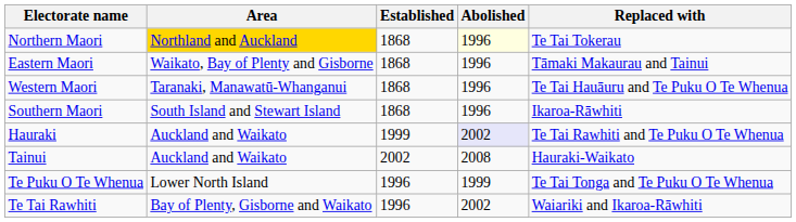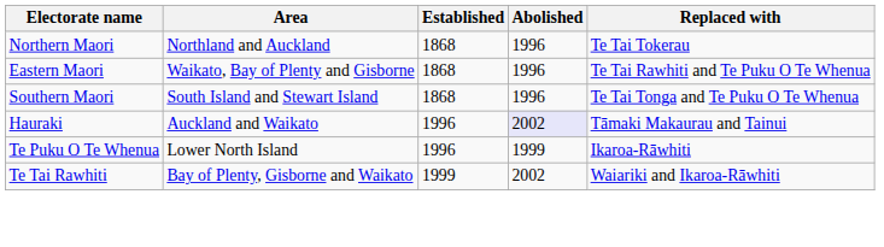Northern Maori | Area: gold background -> no background
Northern Maori | Abolished: lightyellow background -> no background
Eastern Maori | Replaced with: Tāmaki Makaurau and Tainui -> Te Tai Rawhiti and Te Puku O Te Whenua
- row: Western Maori | Taranaki, Manawatū-Whanganui | 1868 | 1996 | Te Tai Hauāuru and Te Puku O Te Whenua
Southern Maori | Replaced with: Ikaroa-Rāwhiti -> Te Tai Tonga and Te Puku O Te Whenua
Hauraki | Established: 1999 -> 1996
Hauraki | Replaced with: Te Tai Rawhiti and Te Puku O Te Whenua -> Tāmaki Makaurau and Tainui
- row: Tainui | Auckland and Waikato | 2002 | 2008 | Hauraki-Waikato
Te Puku O Te Whenua | Replaced with: Te Tai Tonga and Te Puku O Te Whenua -> Ikaroa-Rāwhiti
Te Tai Rawhiti | Established: 1996 -> 1999
